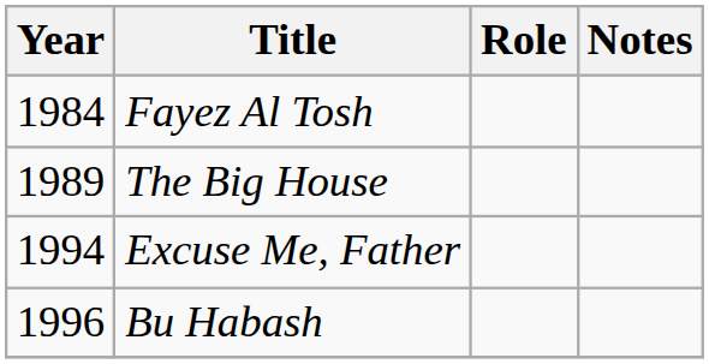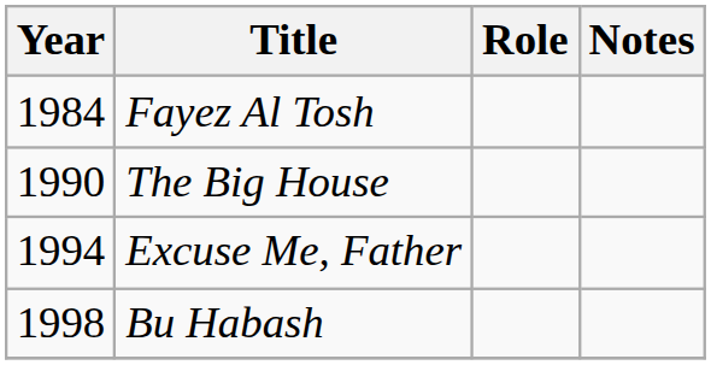The Big House | Year: 1989 -> 1990
Bu Habash | Year: 1996 -> 1998
